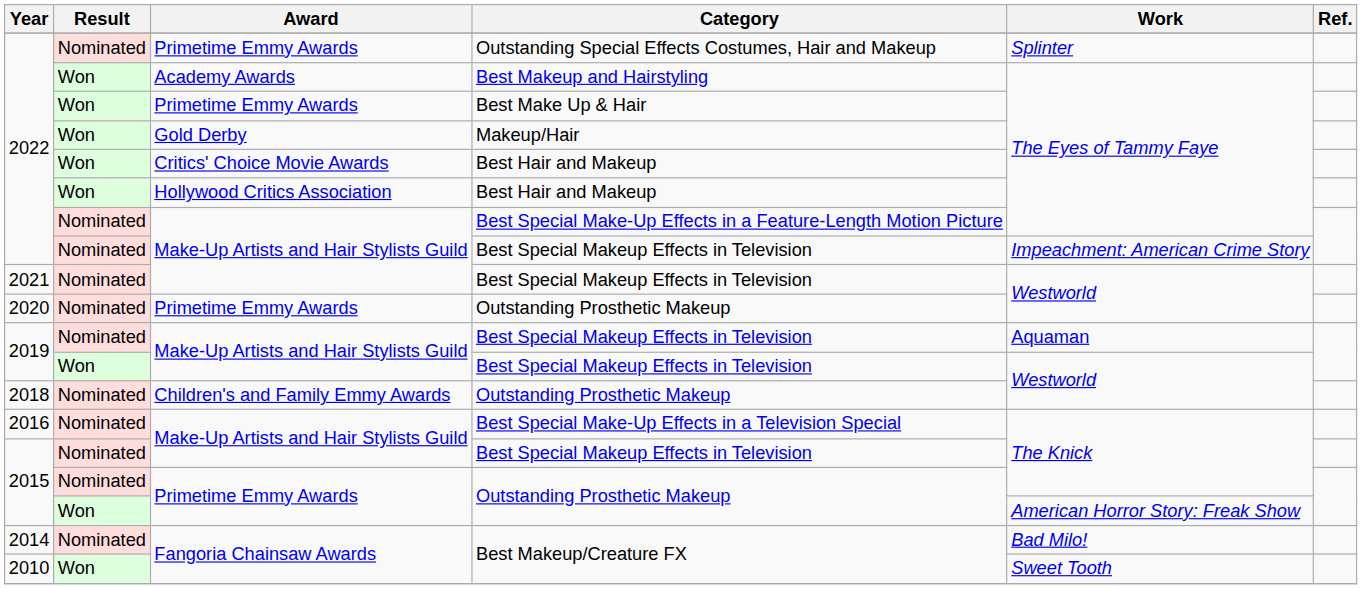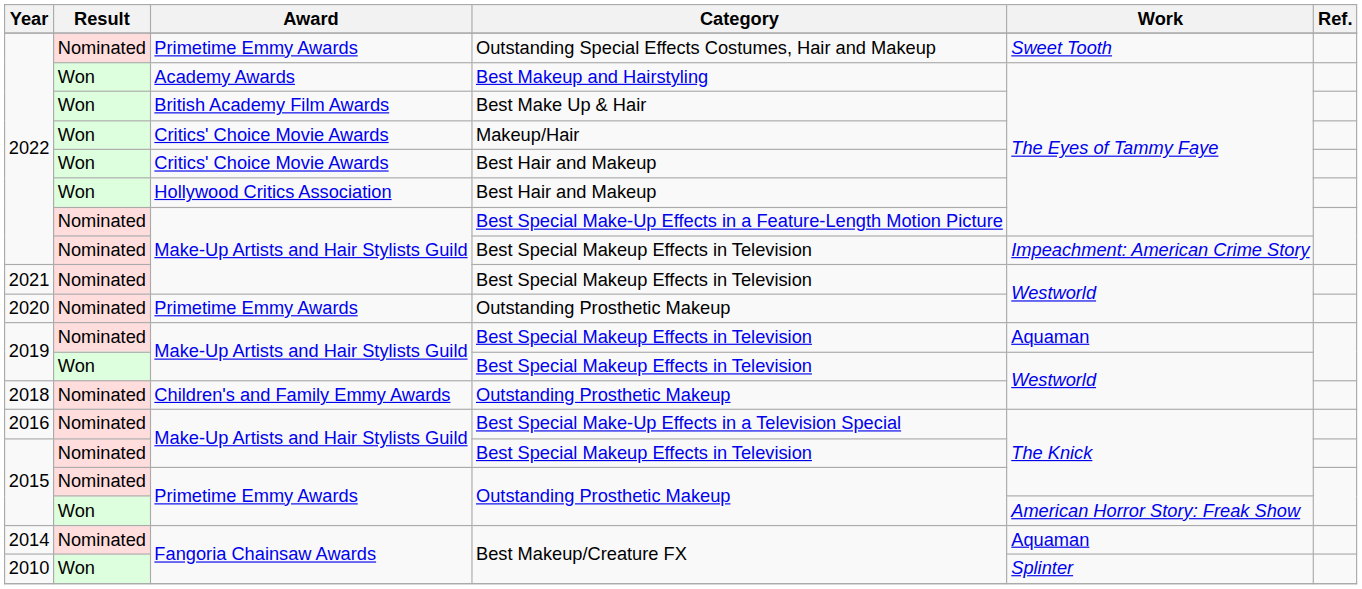Outstanding Special Effects Costumes, Hair and Makeup | Work: Splinter -> Sweet Tooth
Best Make Up & Hair | Award: Primetime Emmy Awards -> British Academy Film Awards
Makeup/Hair | Award: Gold Derby -> Critics' Choice Movie Awards
2014 / Best Makeup/Creature FX | Work: Bad Milo! -> Aquaman
2010 / Best Makeup/Creature FX | Work: Sweet Tooth -> Splinter
